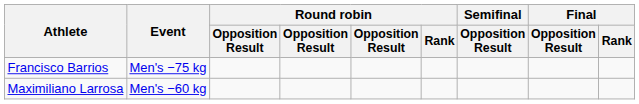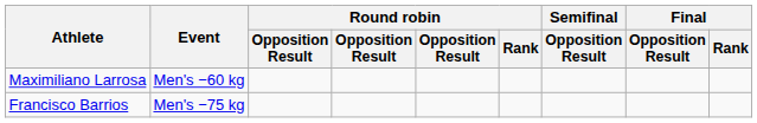rows swapped: Maximiliano Larrosa <-> Francisco Barrios
